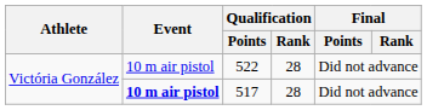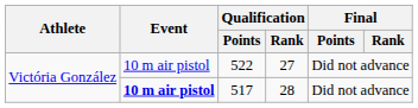522 | Qualification / Rank: 28 -> 27
